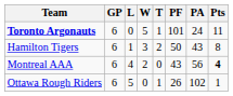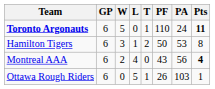columns swapped: W <-> L
Toronto Argonauts | PF: 101 -> 110
Toronto Argonauts | Pts: normal -> bold
Hamilton Tigers | PA: 43 -> 53
Ottawa Rough Riders | PA: 102 -> 103
